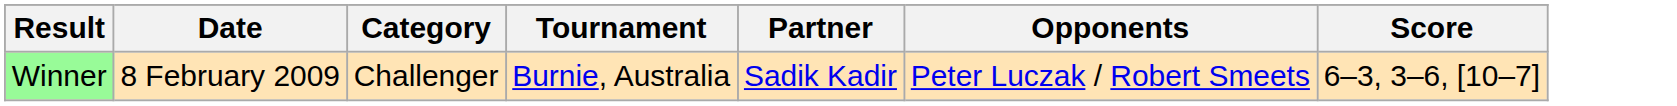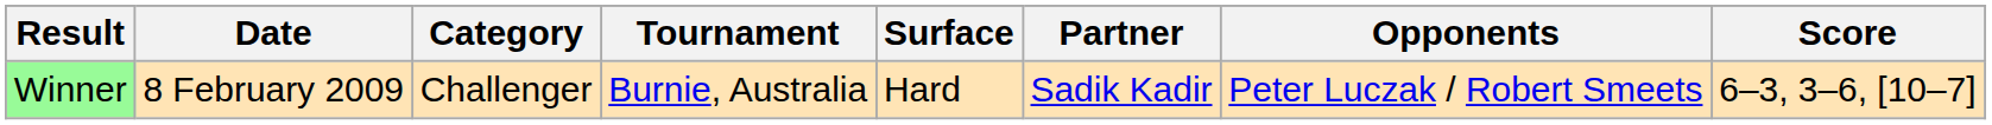+ column: Surface | Hard
